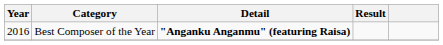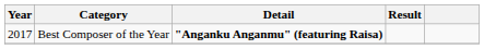Best Composer of the Year | Year: 2016 -> 2017
